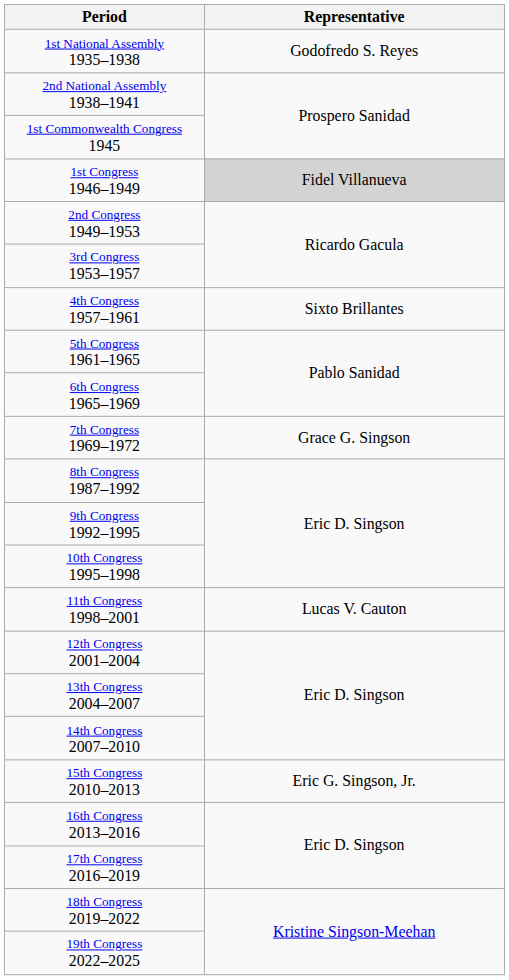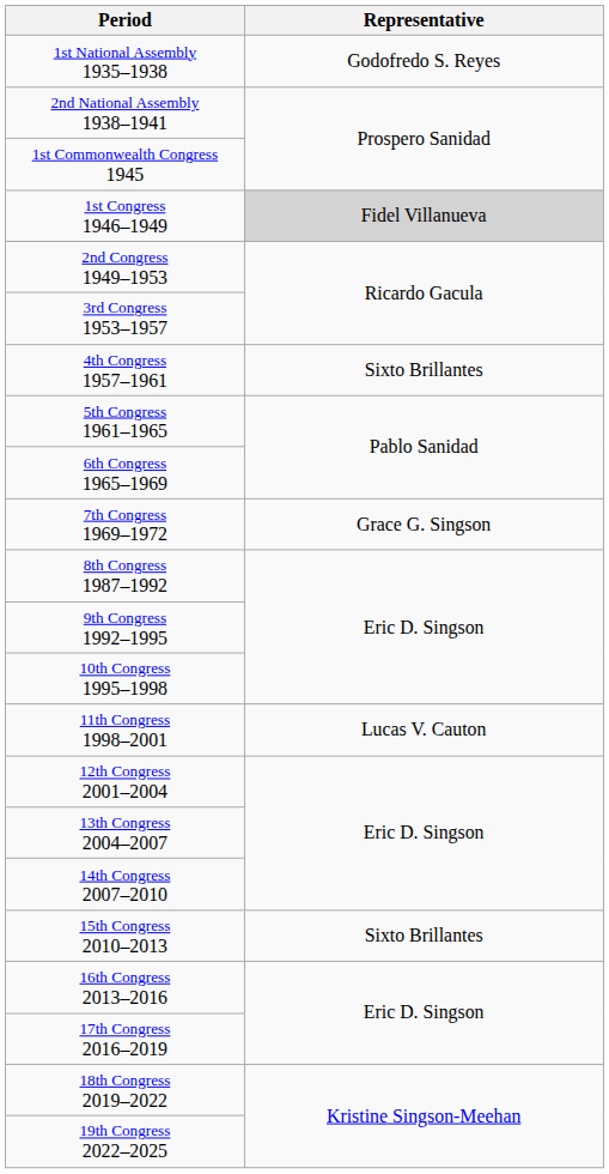15th Congress 2010–2013 | Representative: Eric G. Singson, Jr. -> Sixto Brillantes
